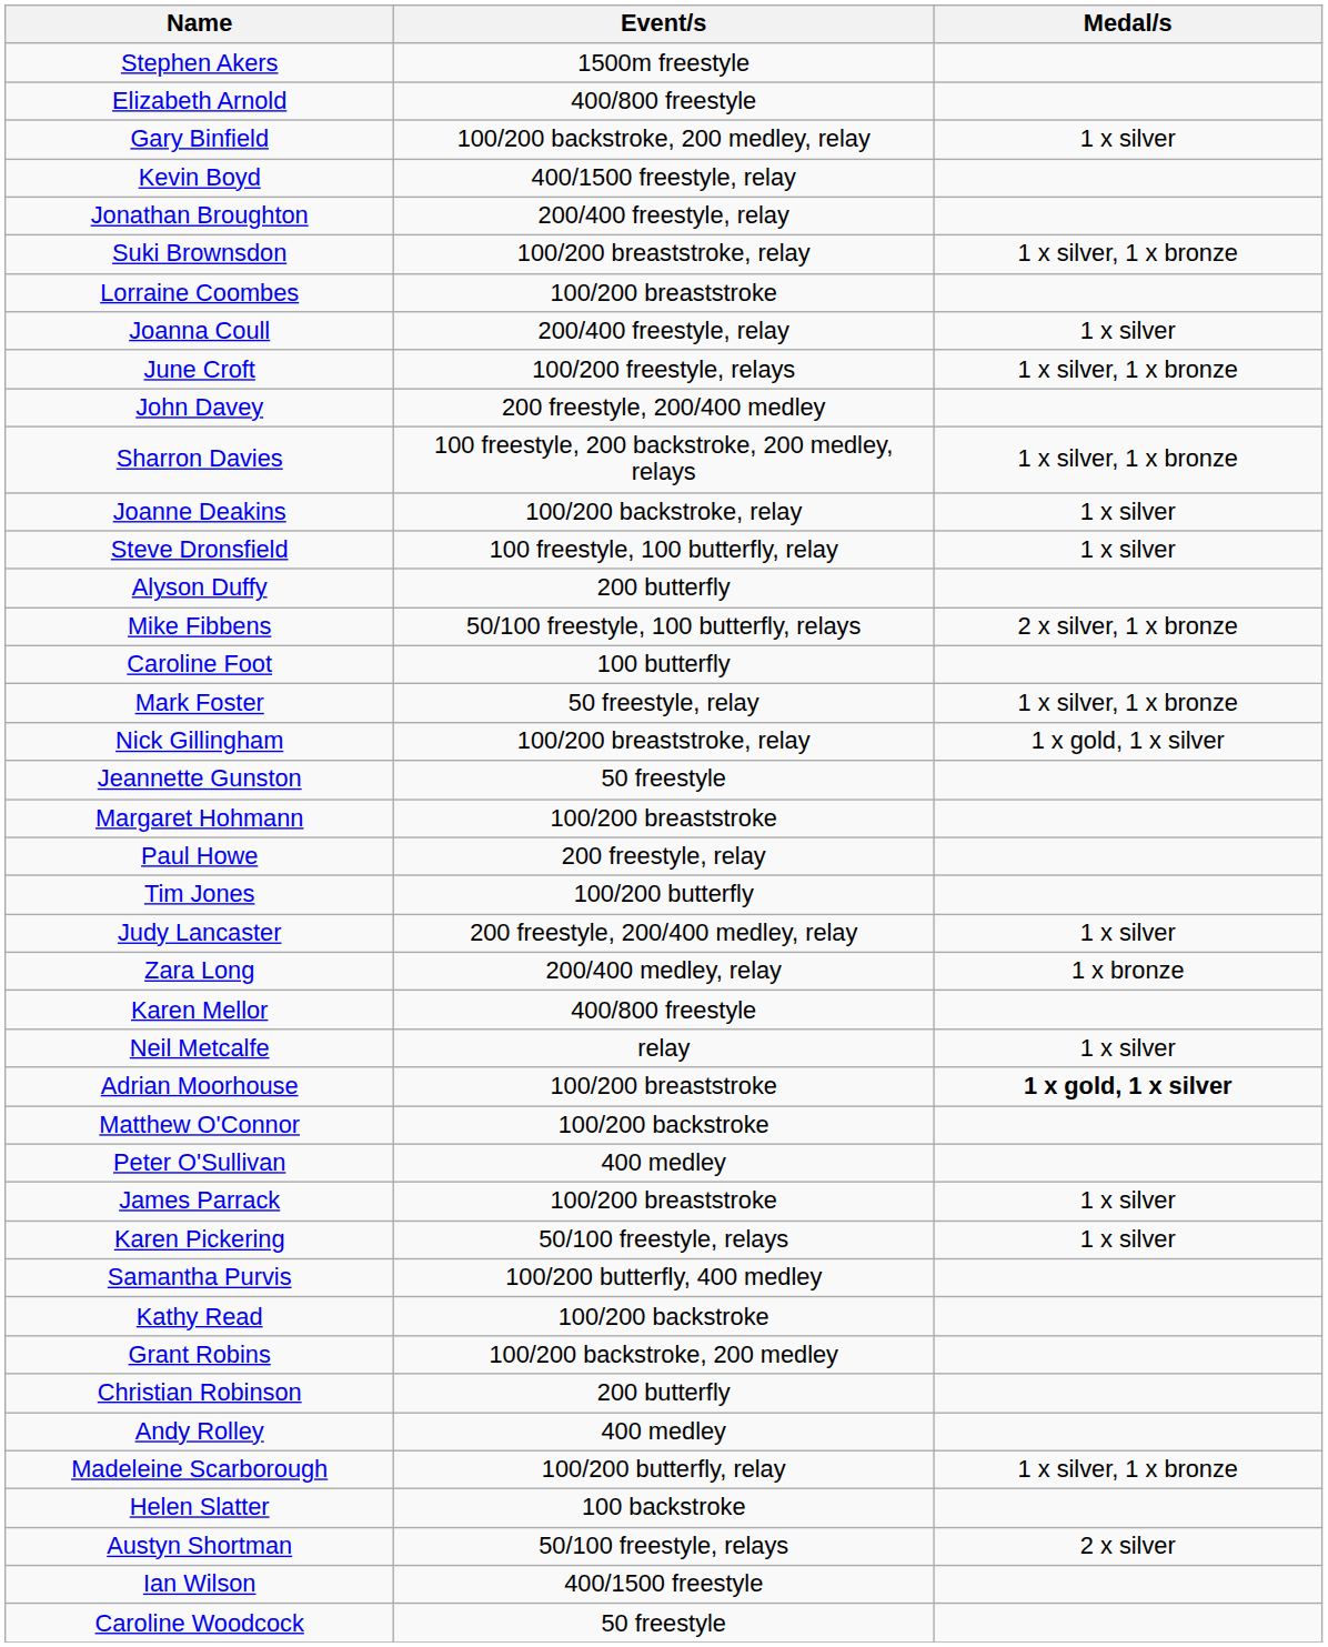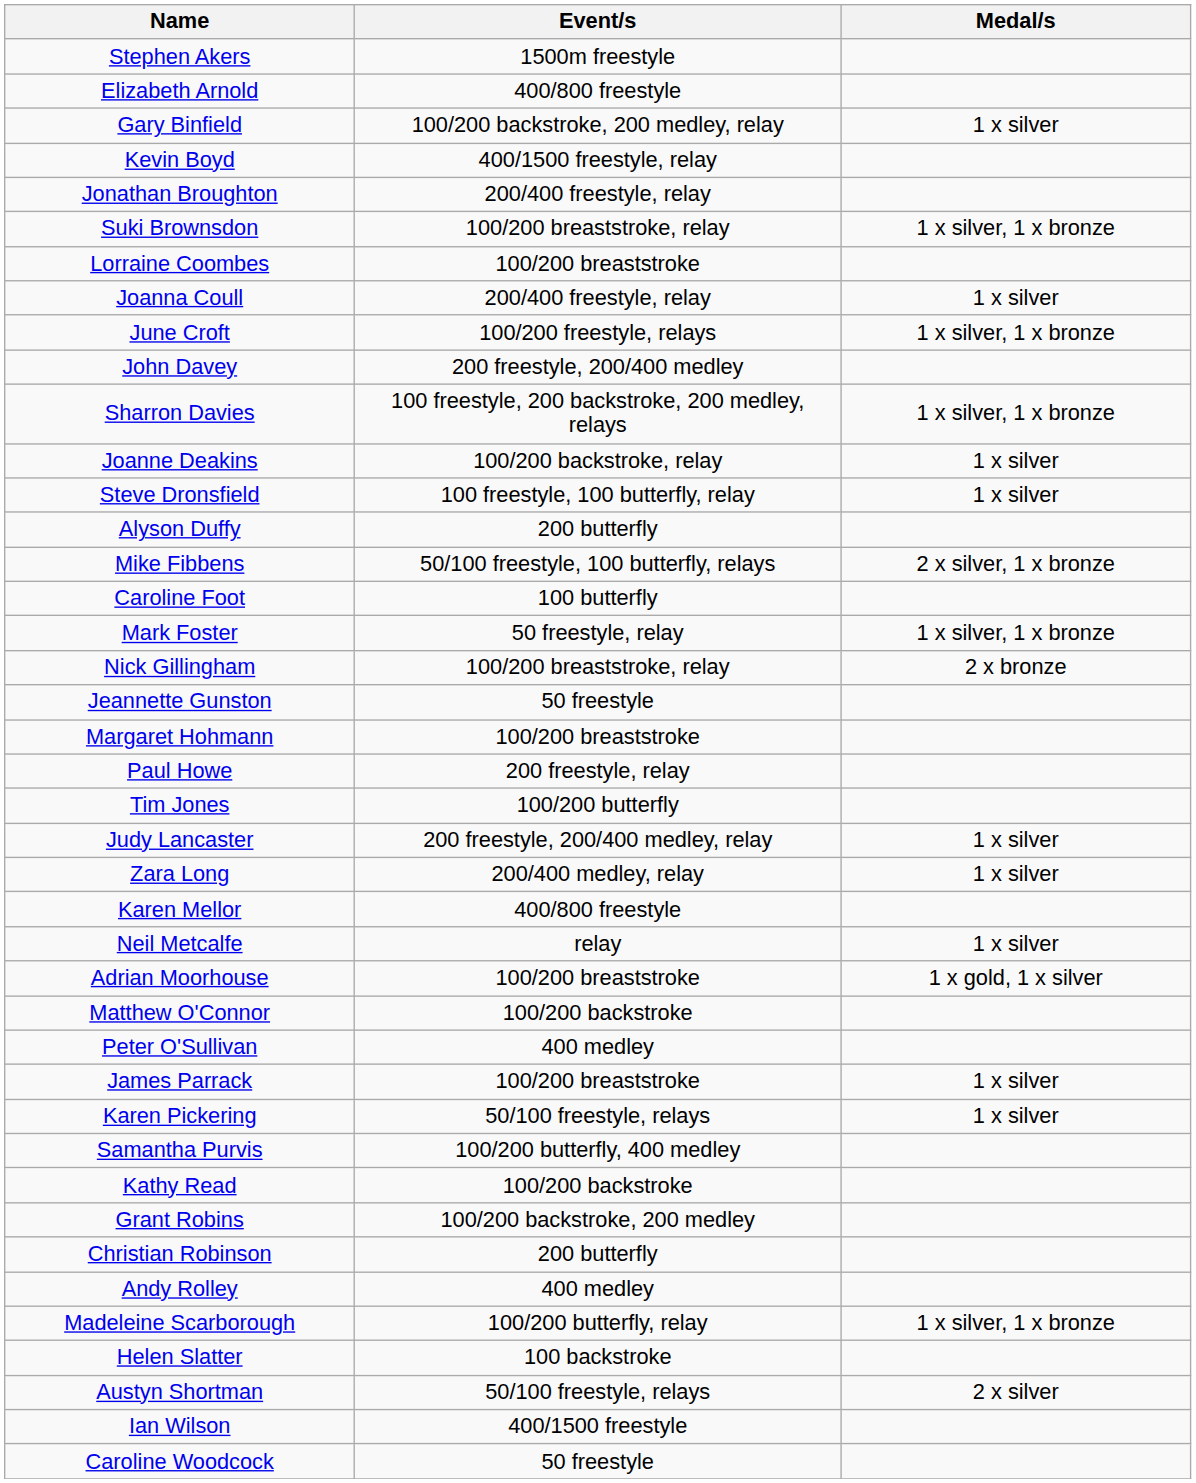Nick Gillingham | Medal/s: 1 x gold, 1 x silver -> 2 x bronze
Zara Long | Medal/s: 1 x bronze -> 1 x silver
Adrian Moorhouse | Medal/s: bold -> normal
